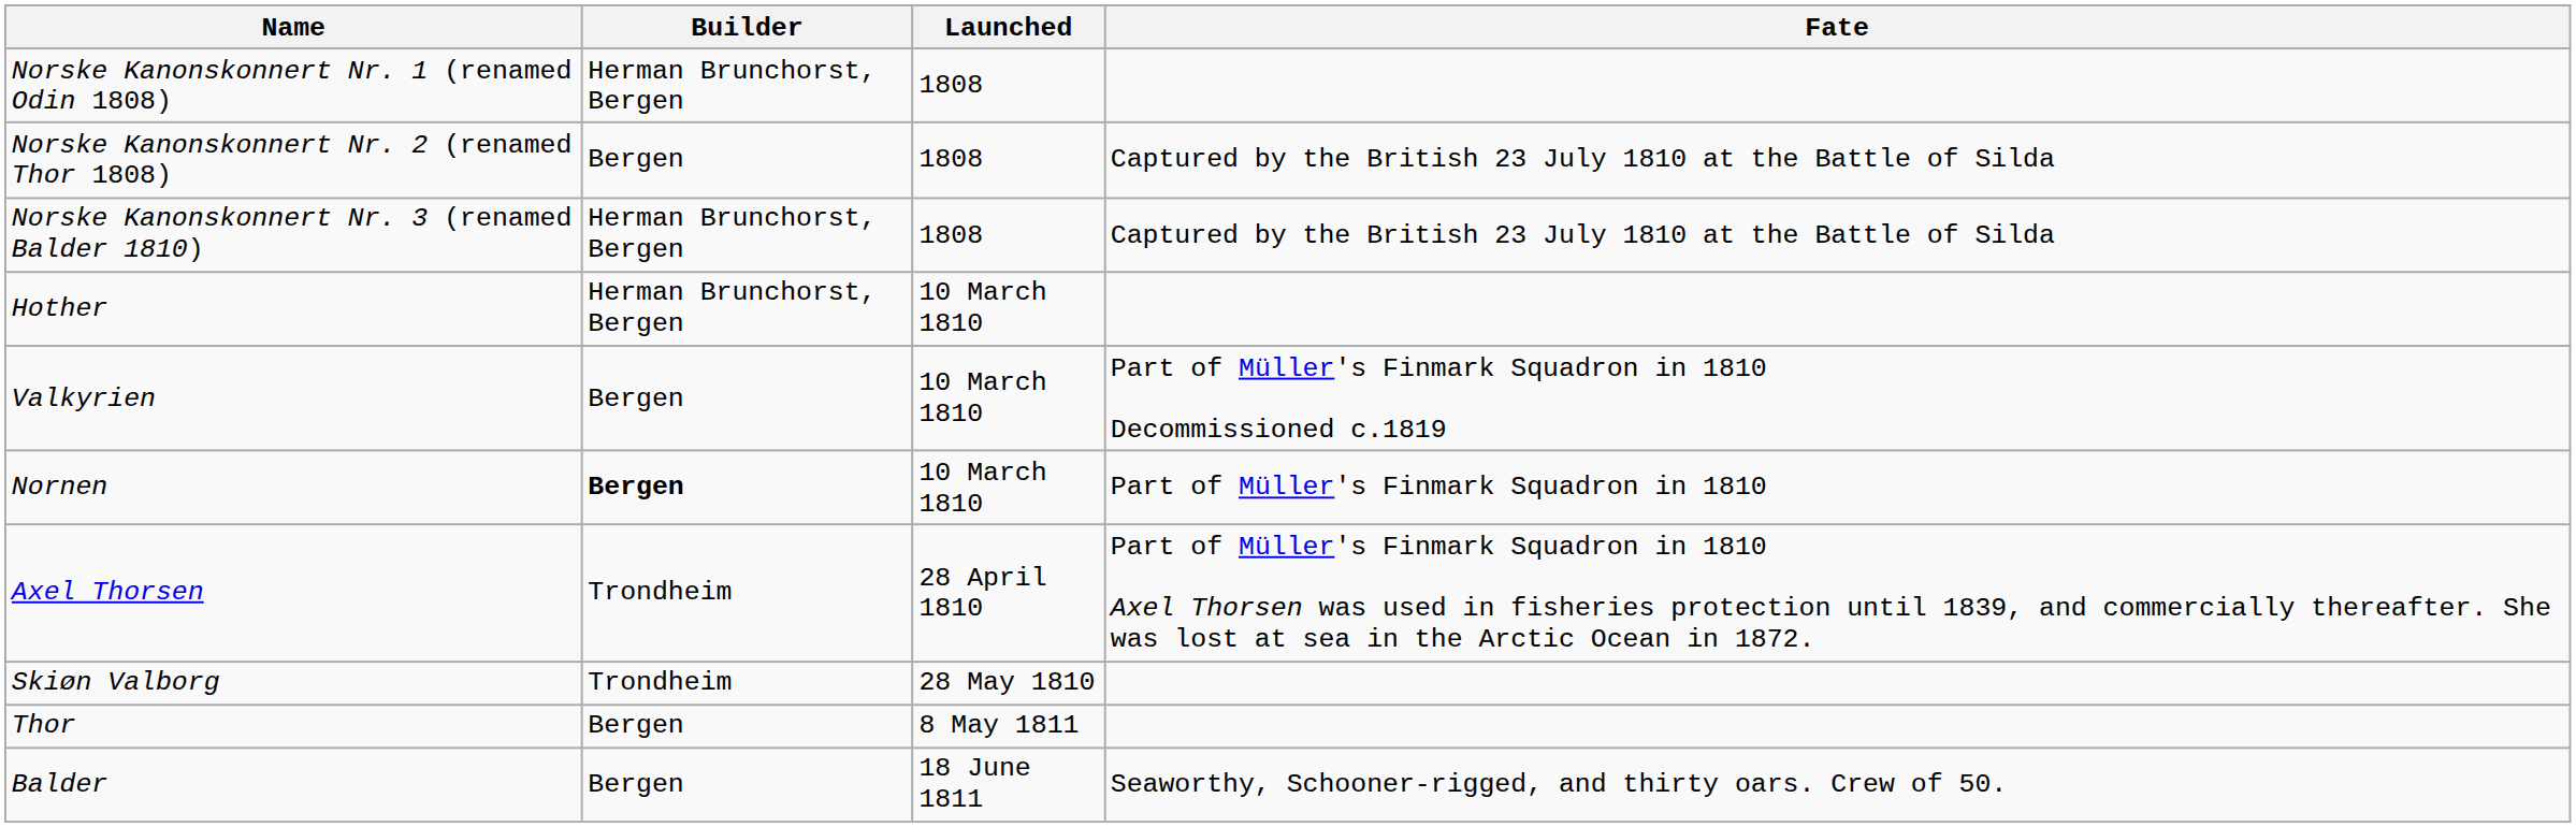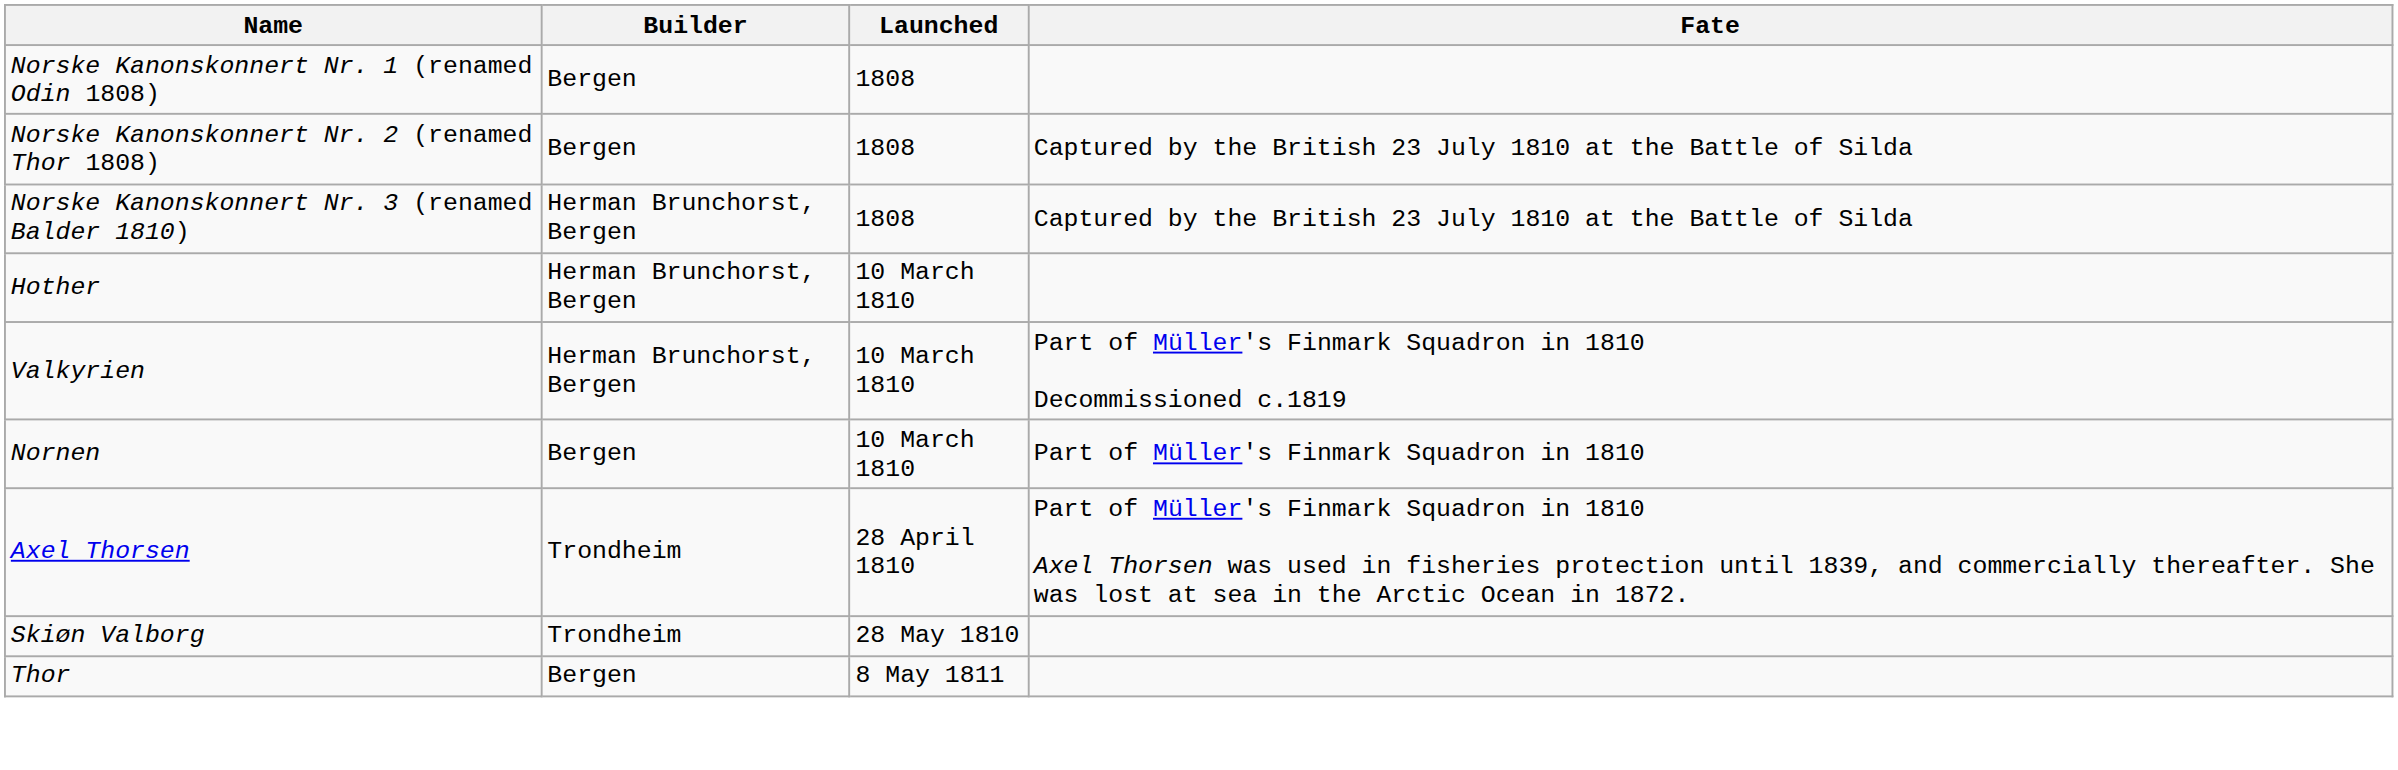Norske Kanonskonnert Nr. 1 (renamed Odin 1808) | Builder: Herman Brunchorst, Bergen -> Bergen
Valkyrien | Builder: Bergen -> Herman Brunchorst, Bergen
Nornen | Builder: bold -> normal
- row: Balder | Bergen | 18 June 1811 | Seaworthy, Schooner-rigged, and thirty oars. Crew of 50.
